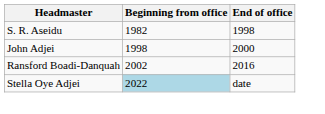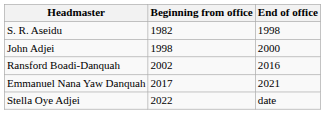+ row: Emmanuel Nana Yaw Danquah | 2017 | 2021
Stella Oye Adjei | Beginning from office: lightblue background -> no background
